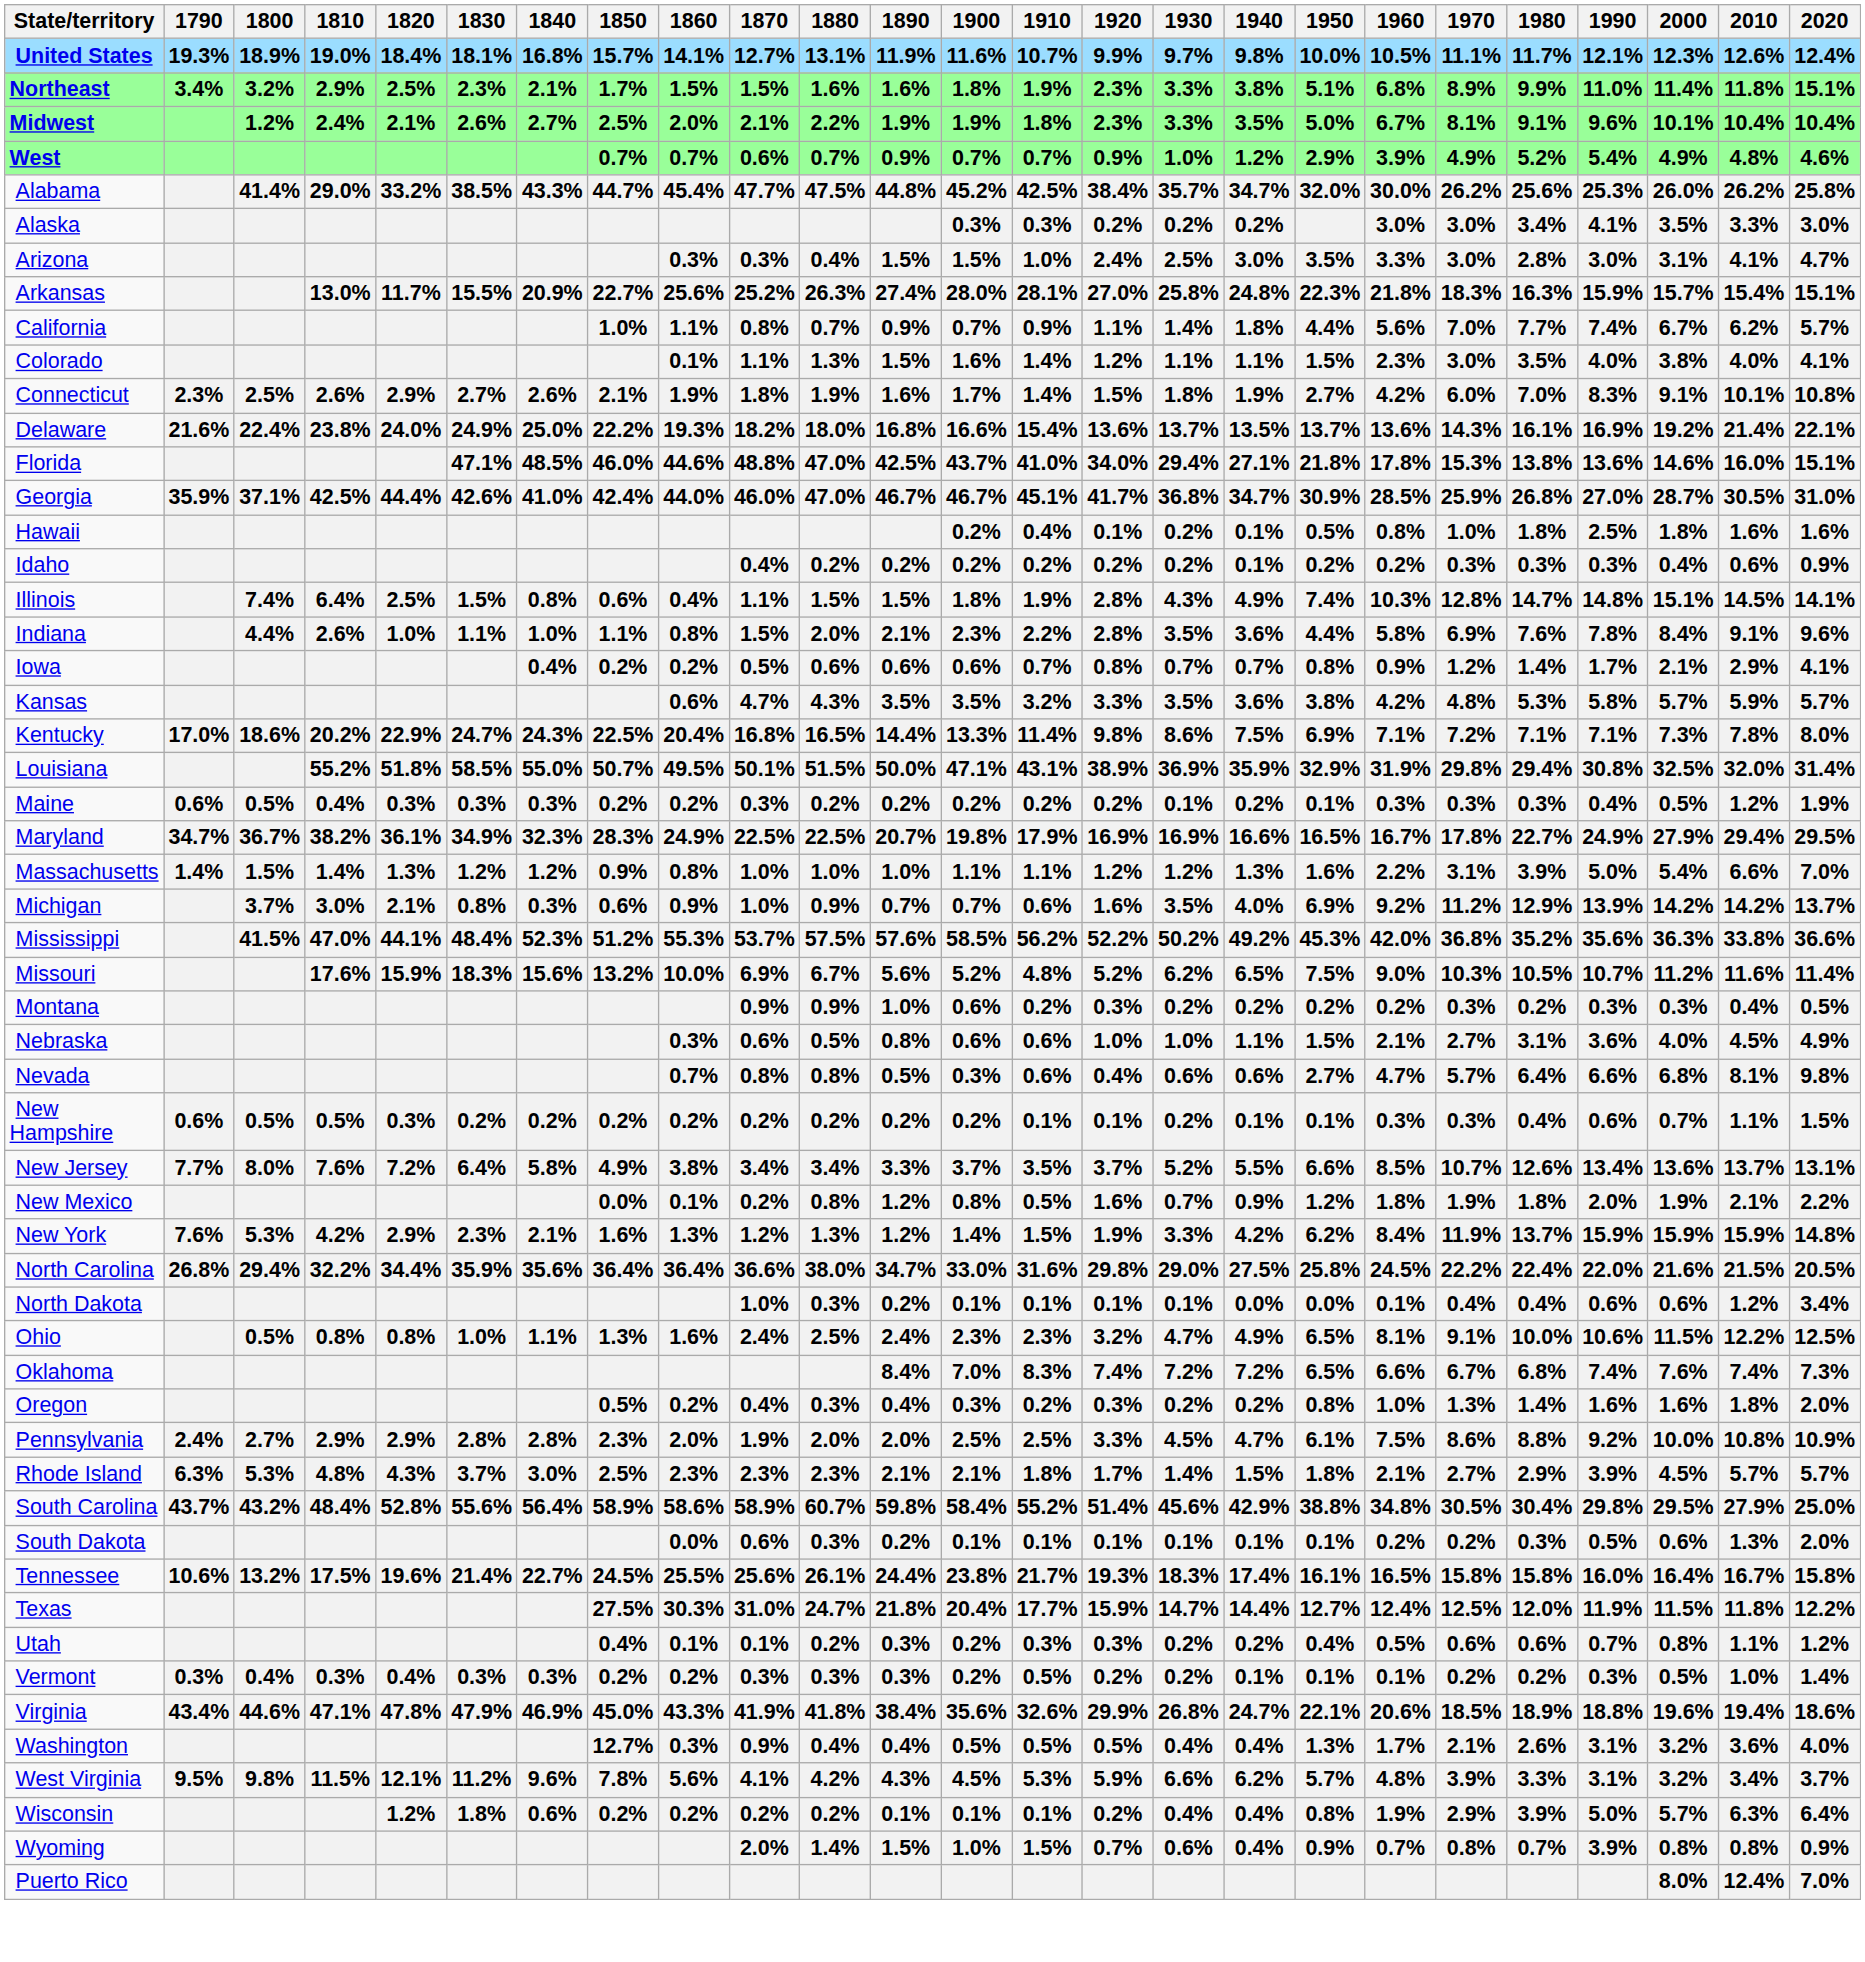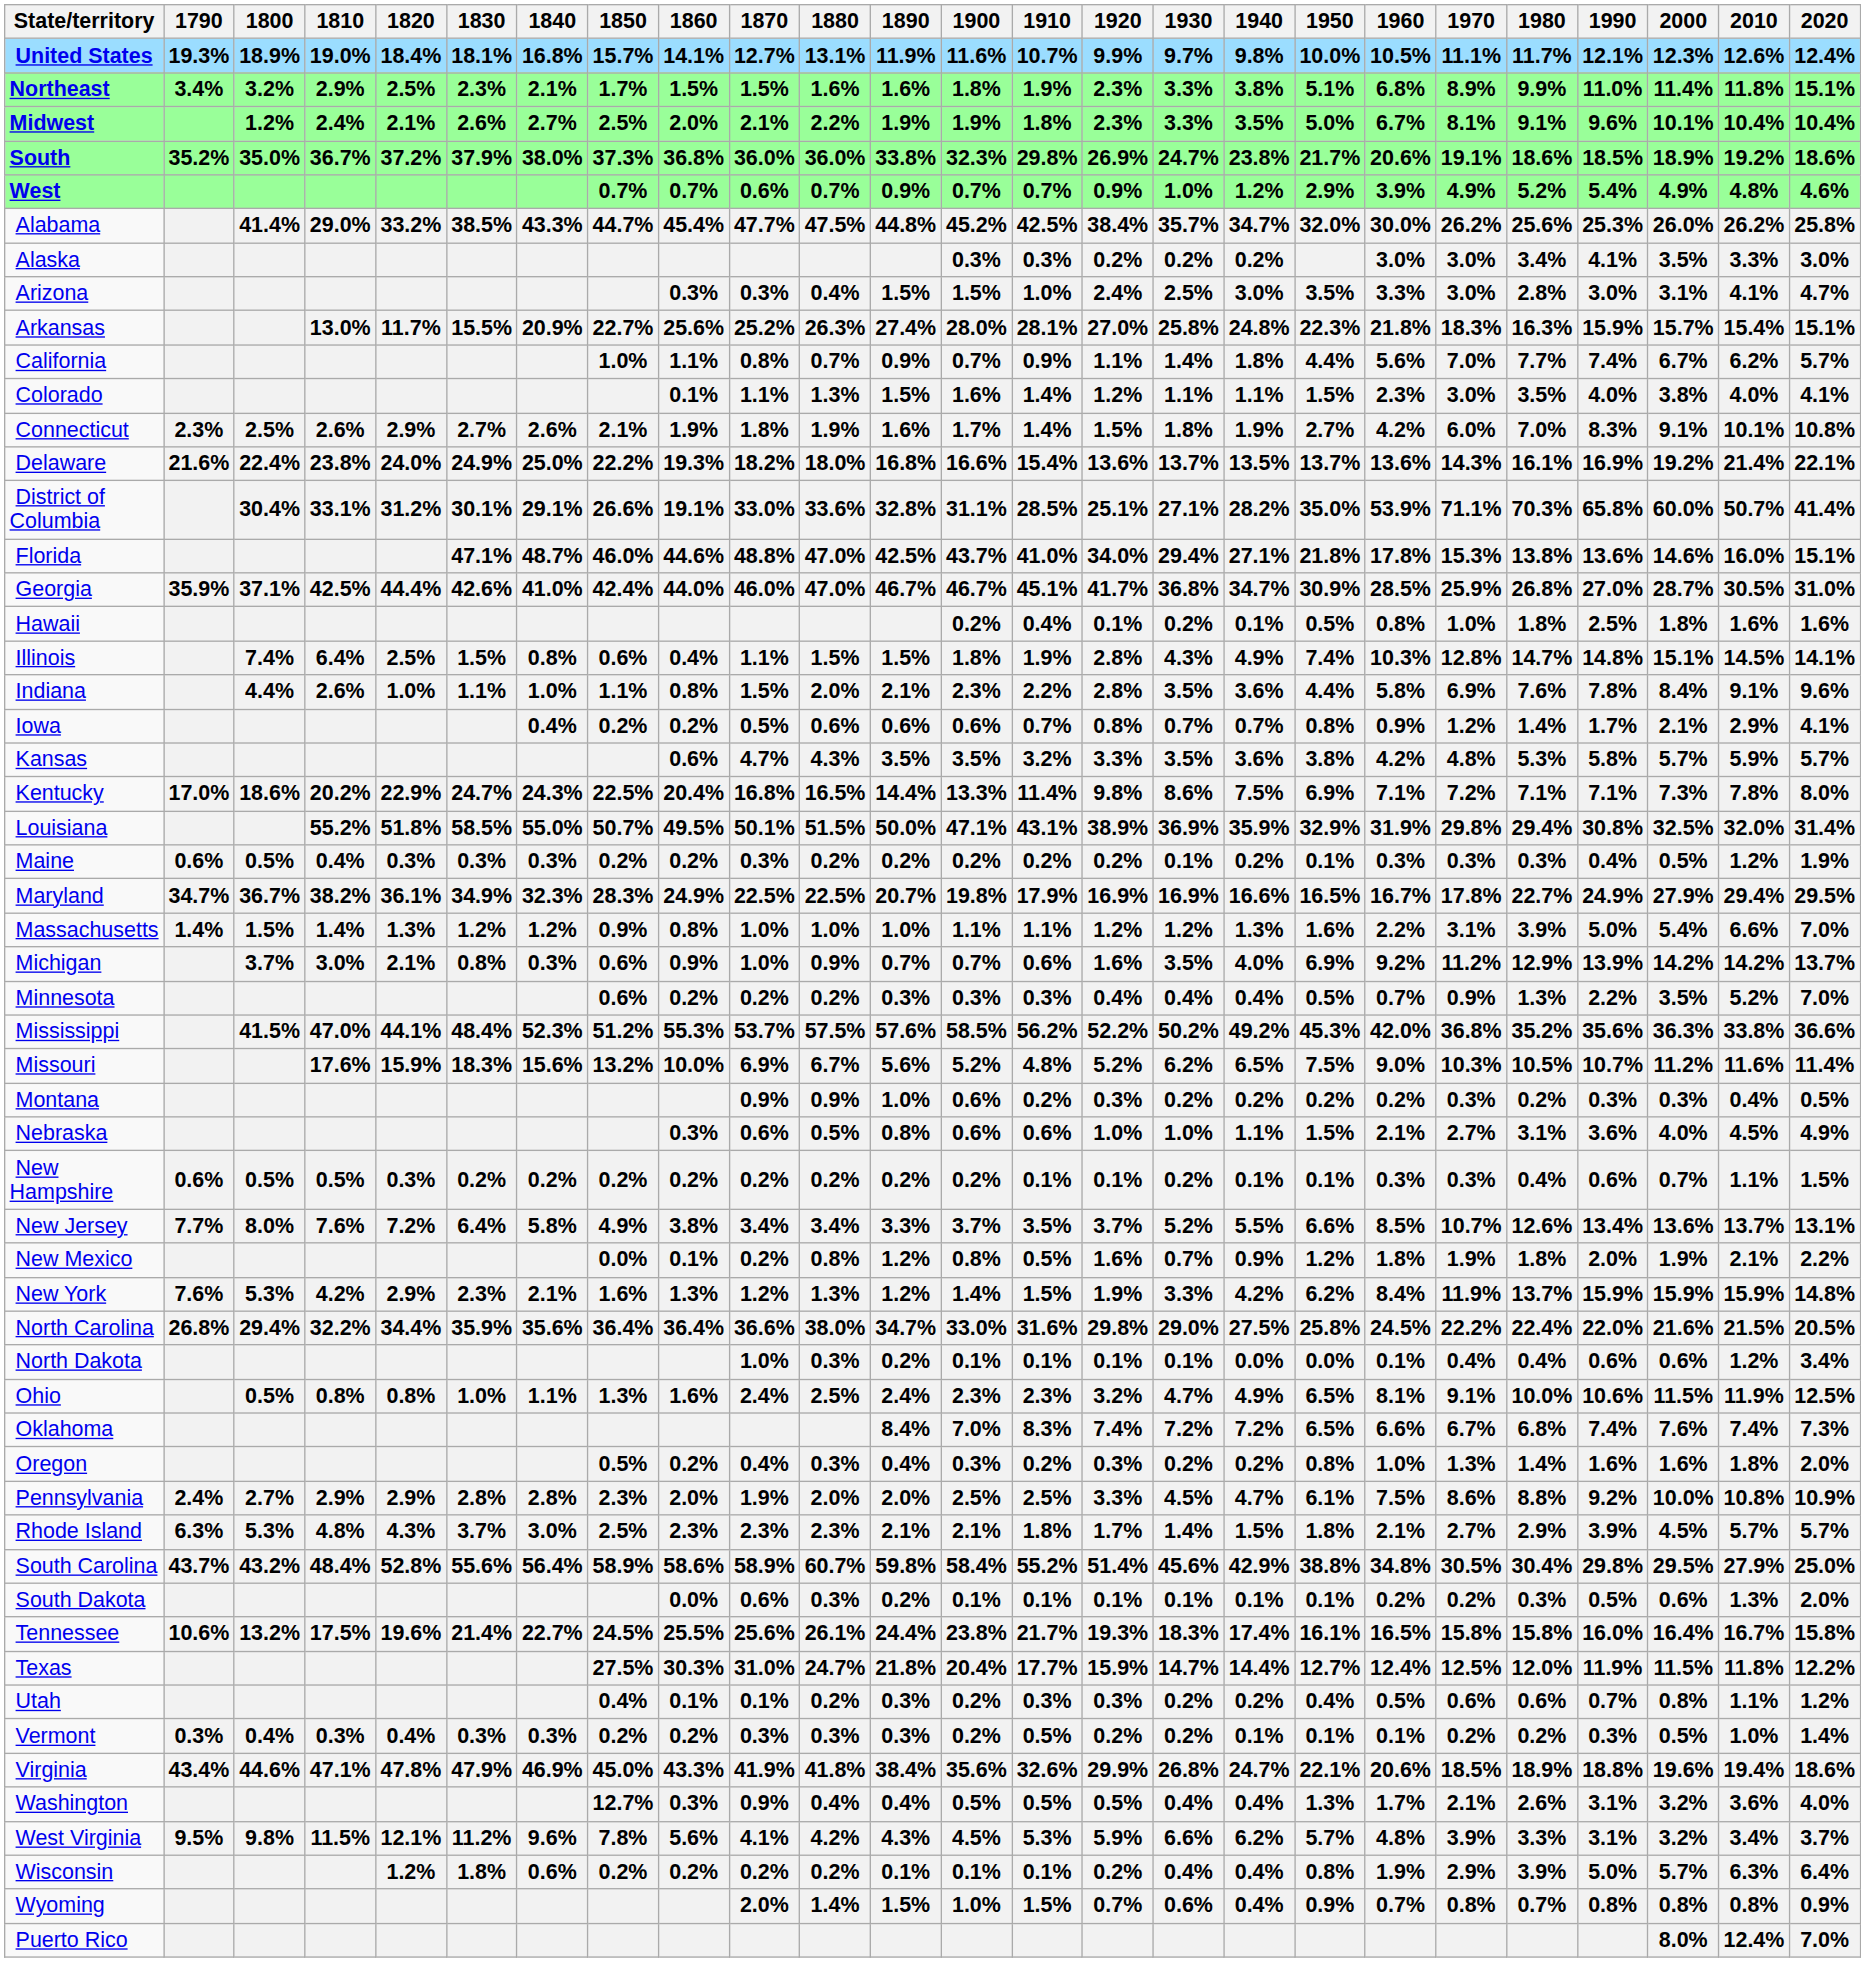+ row: South | 35.2% | 35.0% | 36.7% | 37.2% | 37.9% | 38.0% | 37.3% | 36.8% | 36.0% | 36.0% | 33.8% | 32.3% | 29.8% | 26.9% | 24.7% | 23.8% | 21.7% | 20.6% | 19.1% | 18.6% | 18.5% | 18.9% | 19.2% | 18.6%
+ row: District of Columbia | 30.4% | 33.1% | 31.2% | 30.1% | 29.1% | 26.6% | 19.1% | 33.0% | 33.6% | 32.8% | 31.1% | 28.5% | 25.1% | 27.1% | 28.2% | 35.0% | 53.9% | 71.1% | 70.3% | 65.8% | 60.0% | 50.7% | 41.4%
Florida | 1840: 48.5% -> 48.7%
- row: Idaho | 0.4% | 0.2% | 0.2% | 0.2% | 0.2% | 0.2% | 0.2% | 0.1% | 0.2% | 0.2% | 0.3% | 0.3% | 0.3% | 0.4% | 0.6% | 0.9%
+ row: Minnesota | 0.6% | 0.2% | 0.2% | 0.2% | 0.3% | 0.3% | 0.3% | 0.4% | 0.4% | 0.4% | 0.5% | 0.7% | 0.9% | 1.3% | 2.2% | 3.5% | 5.2% | 7.0%
- row: Nevada | 0.7% | 0.8% | 0.8% | 0.5% | 0.3% | 0.6% | 0.4% | 0.6% | 0.6% | 2.7% | 4.7% | 5.7% | 6.4% | 6.6% | 6.8% | 8.1% | 9.8%
Ohio | 2010: 12.2% -> 11.9%
Wyoming | 1990: 3.9% -> 0.8%
